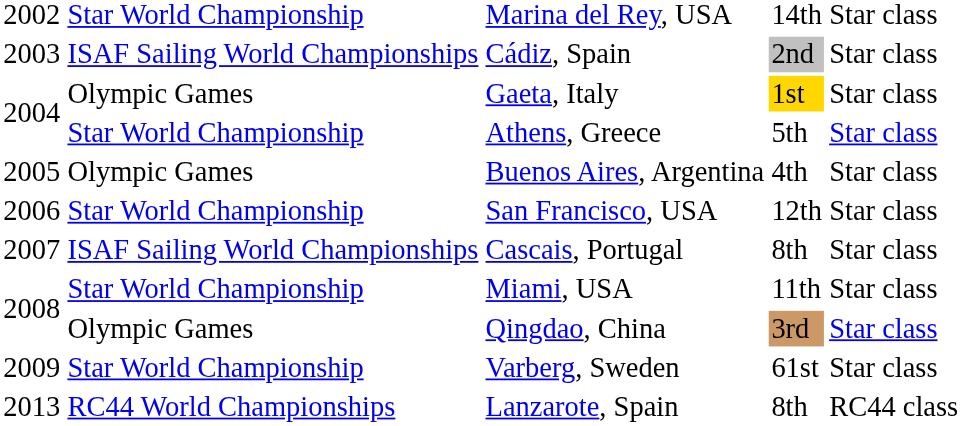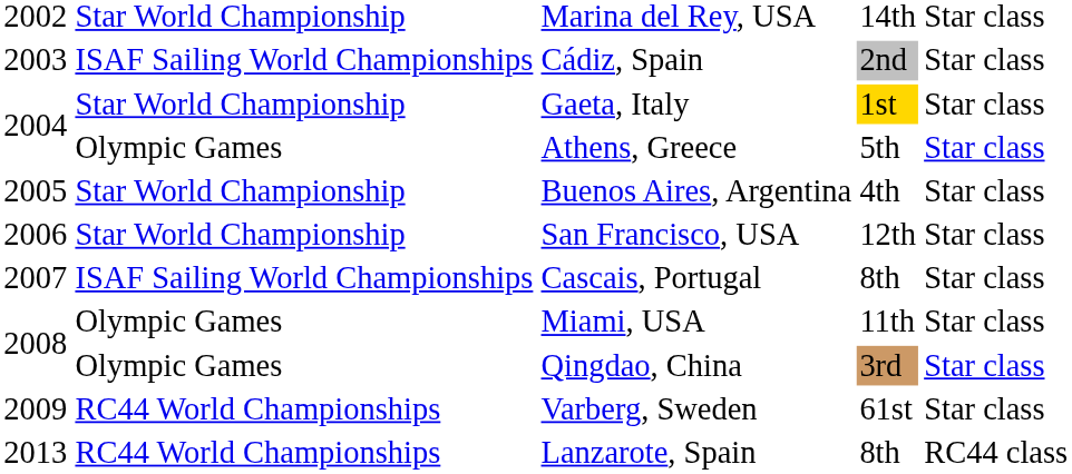Gaeta, Italy | column 2: Olympic Games -> Star World Championship
Athens, Greece | column 2: Star World Championship -> Olympic Games
Buenos Aires, Argentina | column 2: Olympic Games -> Star World Championship
Miami, USA | column 2: Star World Championship -> Olympic Games
Varberg, Sweden | column 2: Star World Championship -> RC44 World Championships
